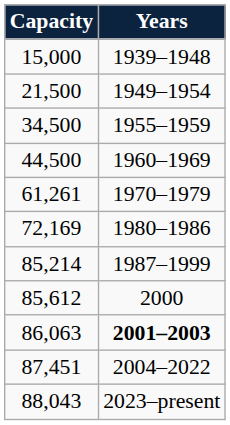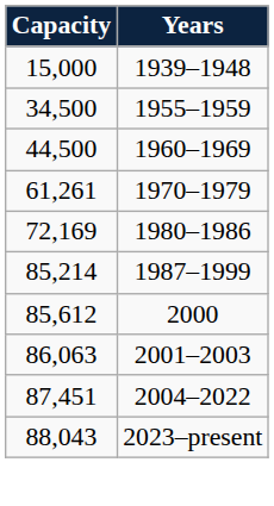- row: 21,500 | 1949–1954
86,063 | Years: bold -> normal
